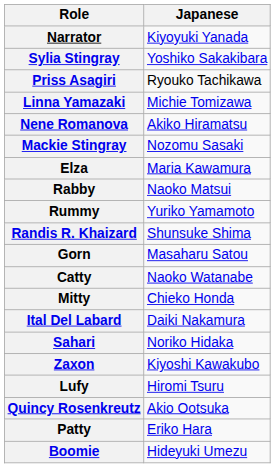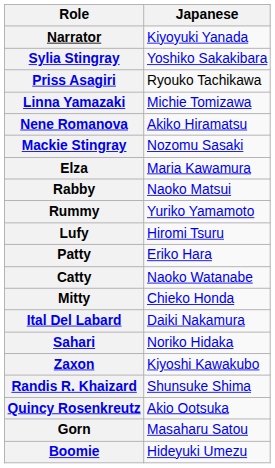rows swapped: Lufy <-> Randis R. Khaizard
rows swapped: Patty <-> Gorn
